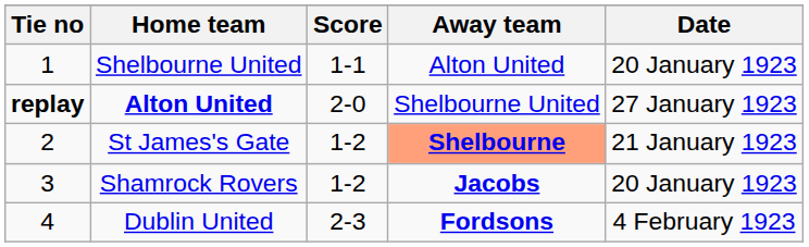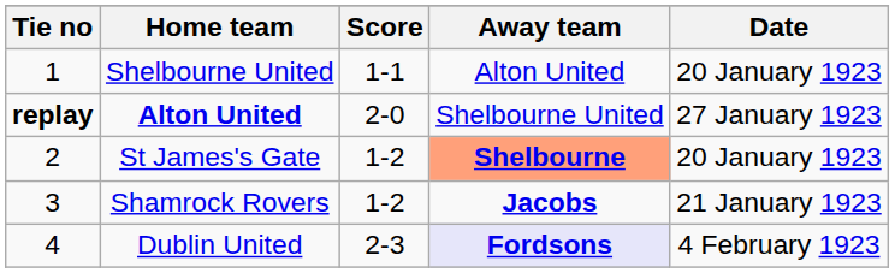St James's Gate | Date: 21 January 1923 -> 20 January 1923
Shamrock Rovers | Date: 20 January 1923 -> 21 January 1923
Dublin United | Away team: no background -> lavender background
